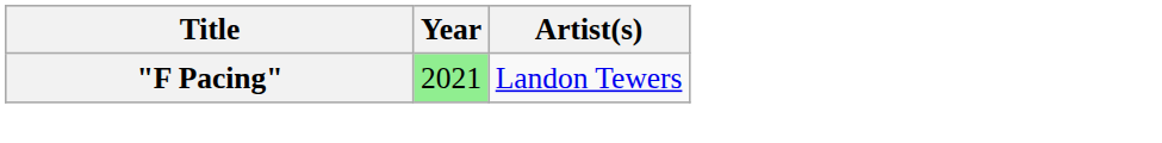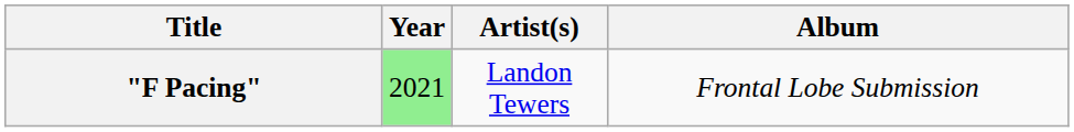+ column: Album | Frontal Lobe Submission
